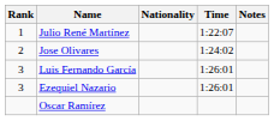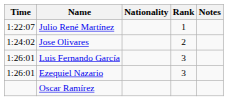columns swapped: Rank <-> Time
